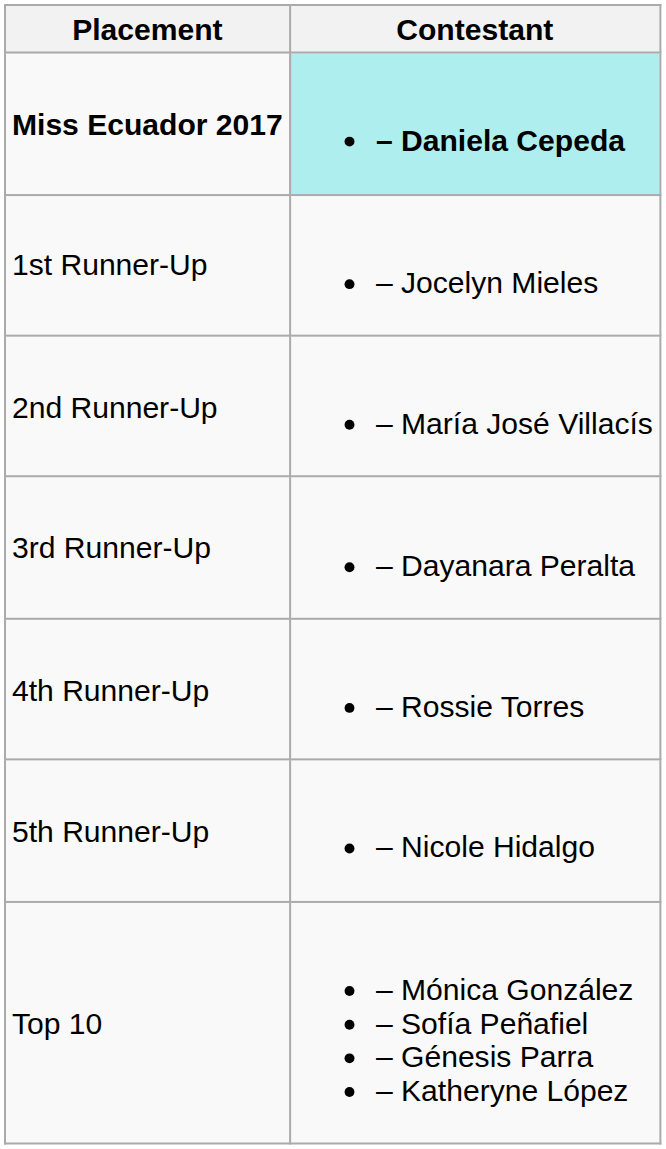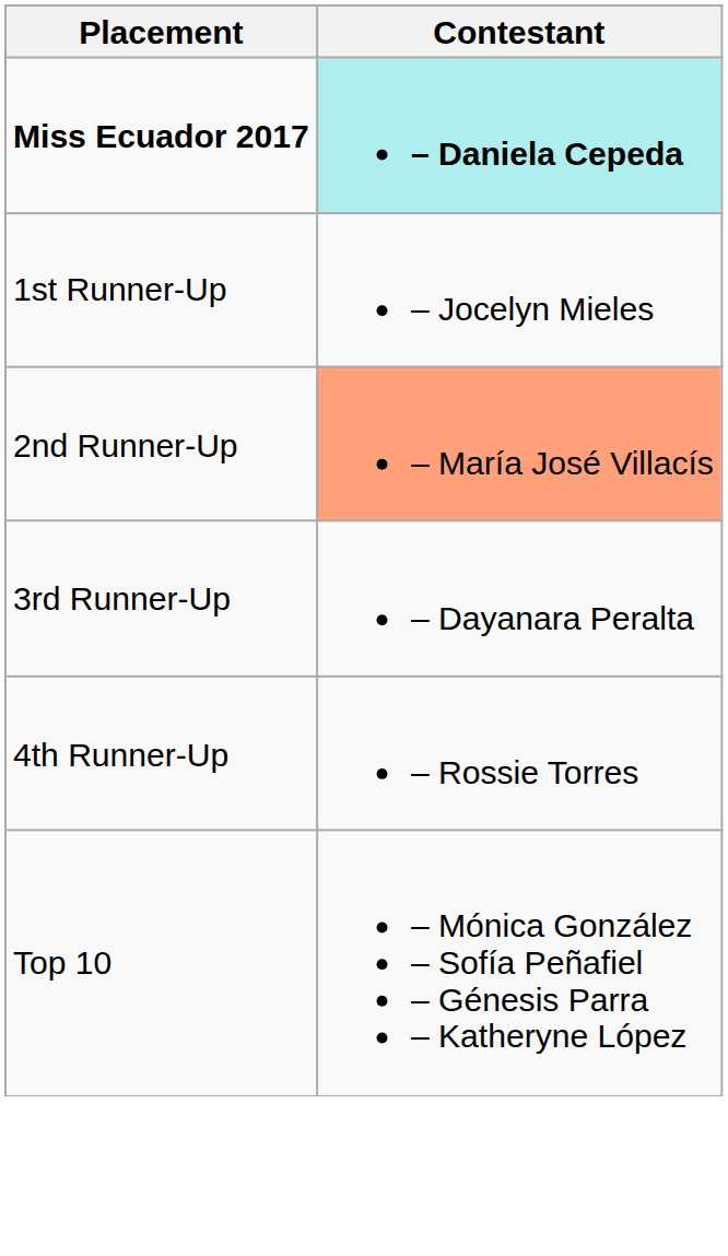2nd Runner-Up | Contestant: no background -> lightsalmon background
- row: 5th Runner-Up | – Nicole Hidalgo
